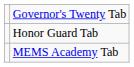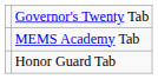rows swapped: Honor Guard Tab <-> MEMS Academy Tab
